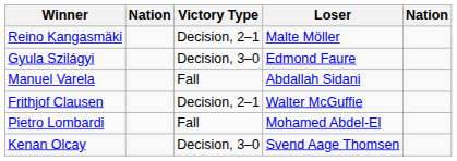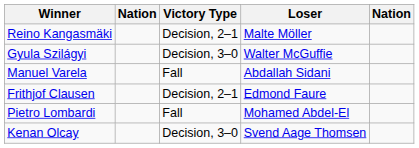Gyula Szilágyi | Loser: Edmond Faure -> Walter McGuffie
Frithjof Clausen | Loser: Walter McGuffie -> Edmond Faure
